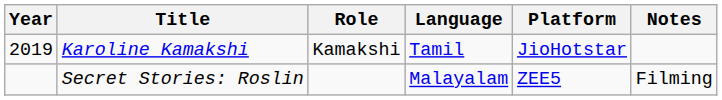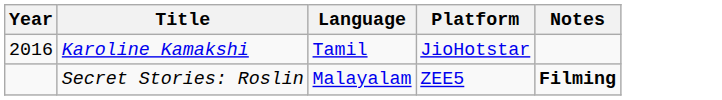- column: Role | Kamakshi
Karoline Kamakshi | Year: 2019 -> 2016
Secret Stories: Roslin | Notes: normal -> bold
